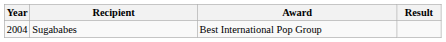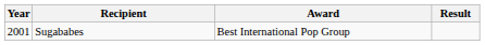Sugababes | Year: 2004 -> 2001
